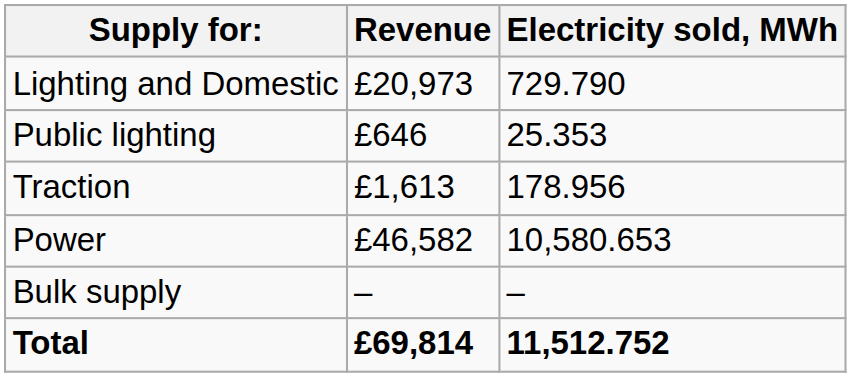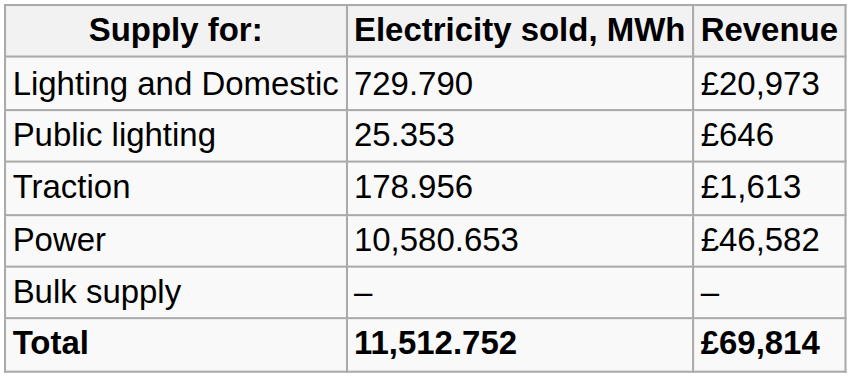columns swapped: Electricity sold, MWh <-> Revenue
